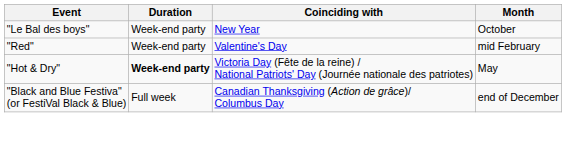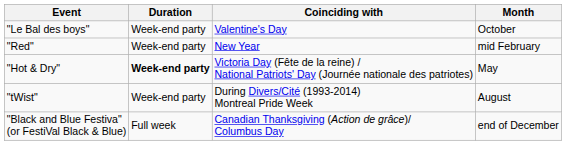"Le Bal des boys" | Coinciding with: New Year -> Valentine's Day
"Red" | Coinciding with: Valentine's Day -> New Year
+ row: "tWist" | Week-end party | During Divers/Cité (1993-2014) Montreal Pride Week | August
